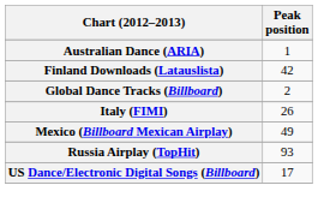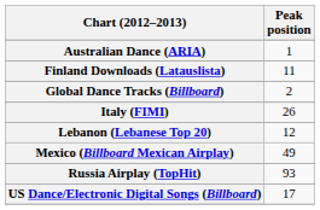Finland Downloads (Latauslista) | Peak position: 42 -> 11
+ row: Lebanon (Lebanese Top 20) | 12
